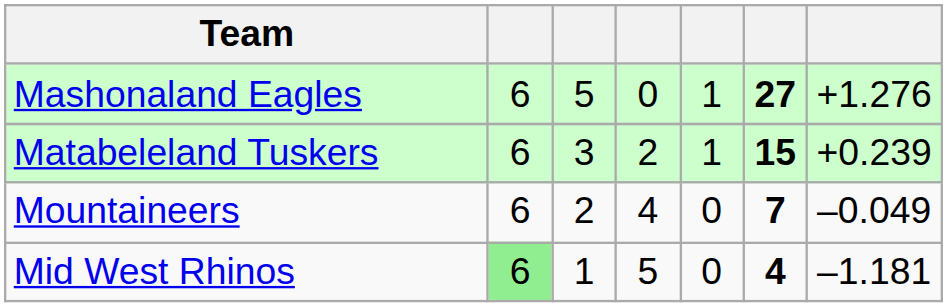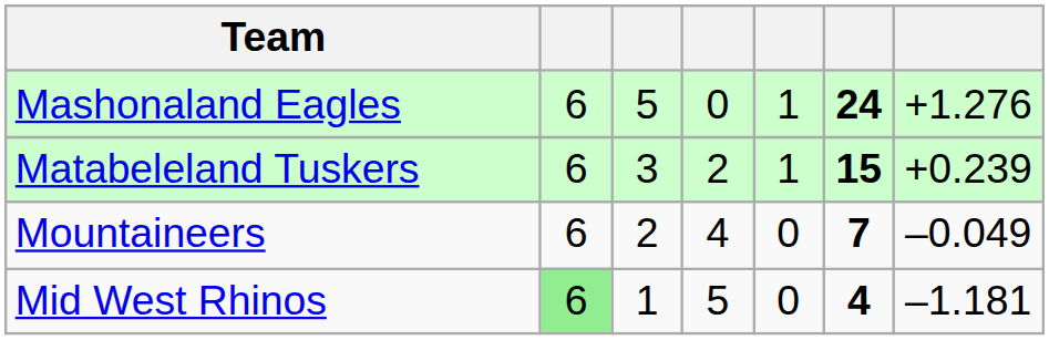Mashonaland Eagles | column 6: 27 -> 24
